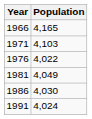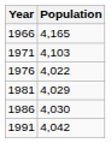1981 | Population: 4,049 -> 4,029
1991 | Population: 4,024 -> 4,042
